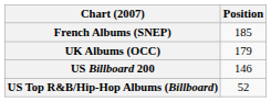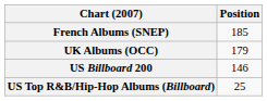US Top R&B/Hip-Hop Albums (Billboard) | Position: 52 -> 25
